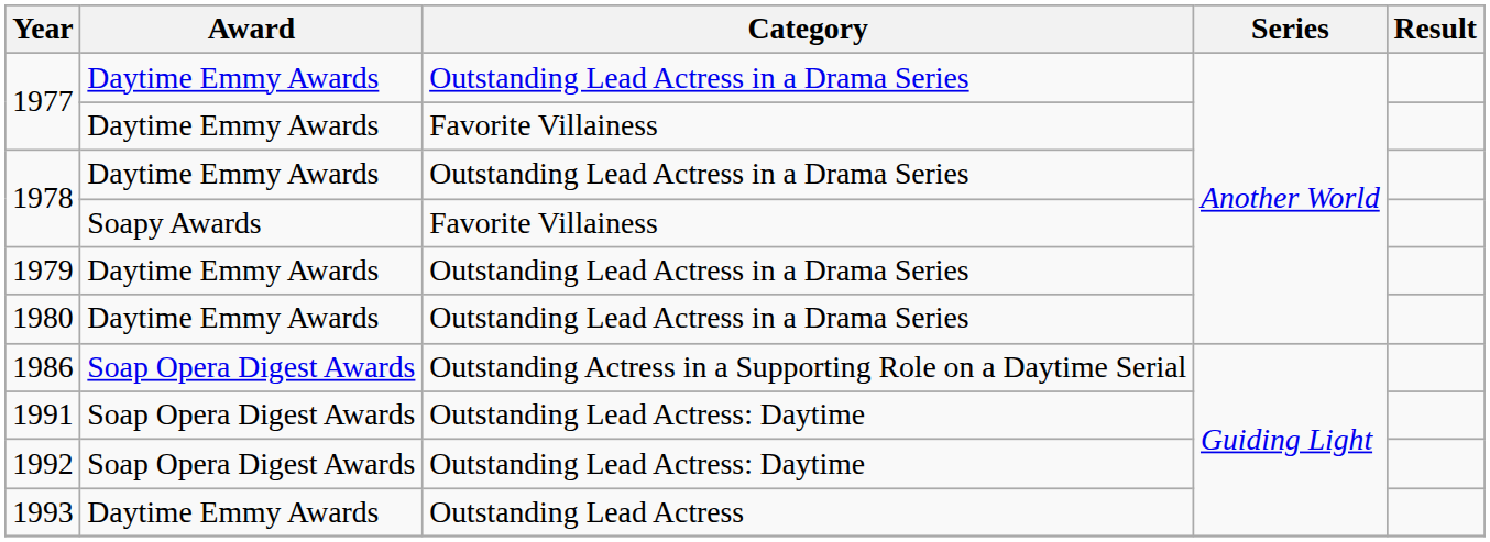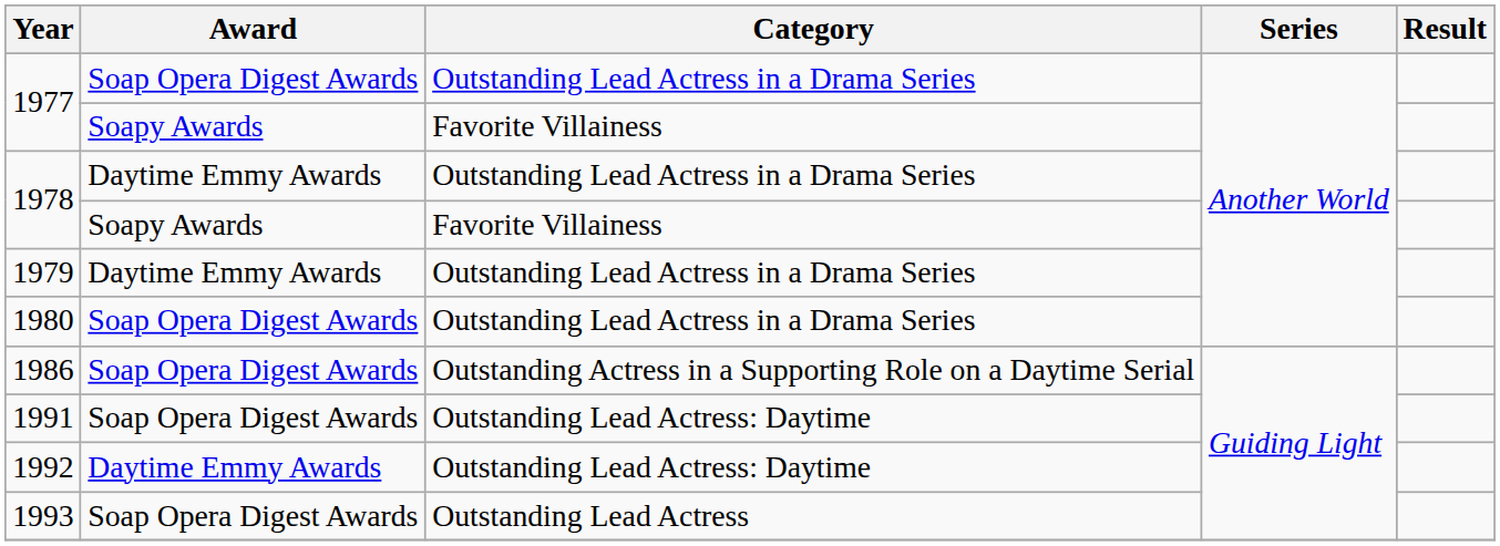1977 / Outstanding Lead Actress in a Drama Series | Award: Daytime Emmy Awards -> Soap Opera Digest Awards
1977 / Favorite Villainess | Award: Daytime Emmy Awards -> Soapy Awards
1980 | Award: Daytime Emmy Awards -> Soap Opera Digest Awards
1992 | Award: Soap Opera Digest Awards -> Daytime Emmy Awards
1993 | Award: Daytime Emmy Awards -> Soap Opera Digest Awards
